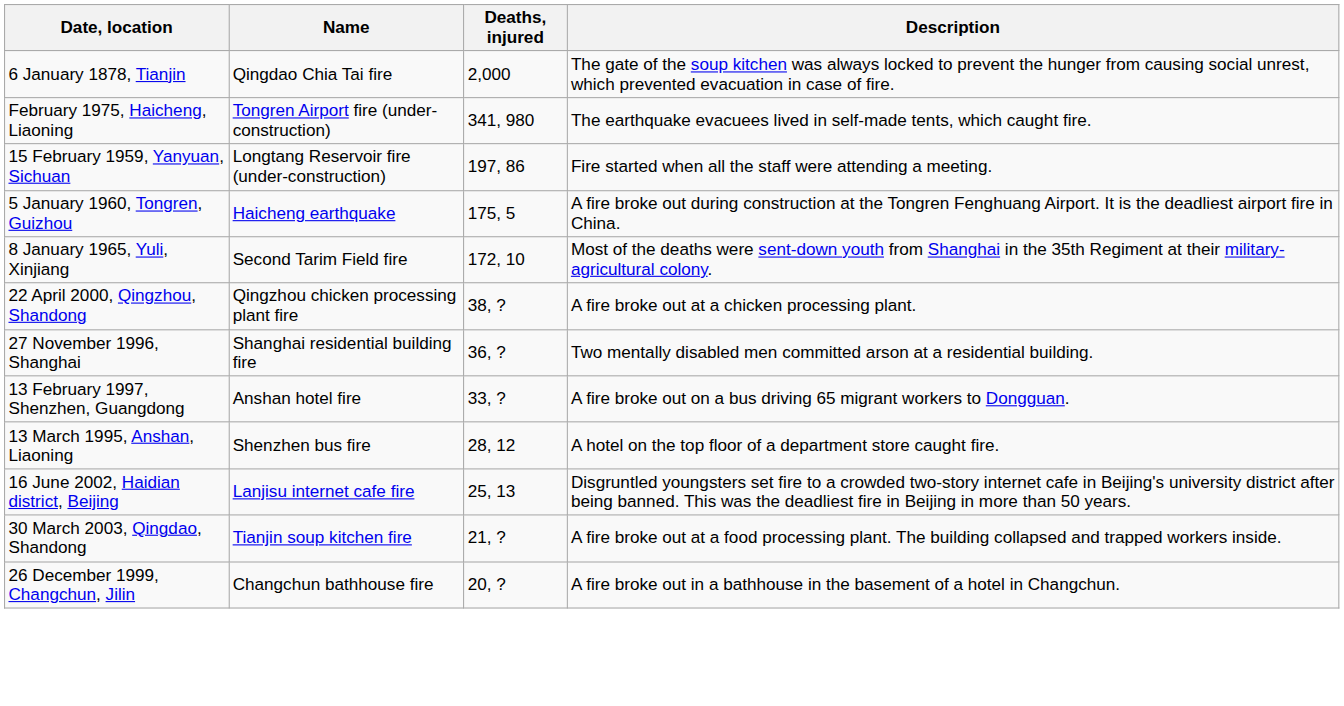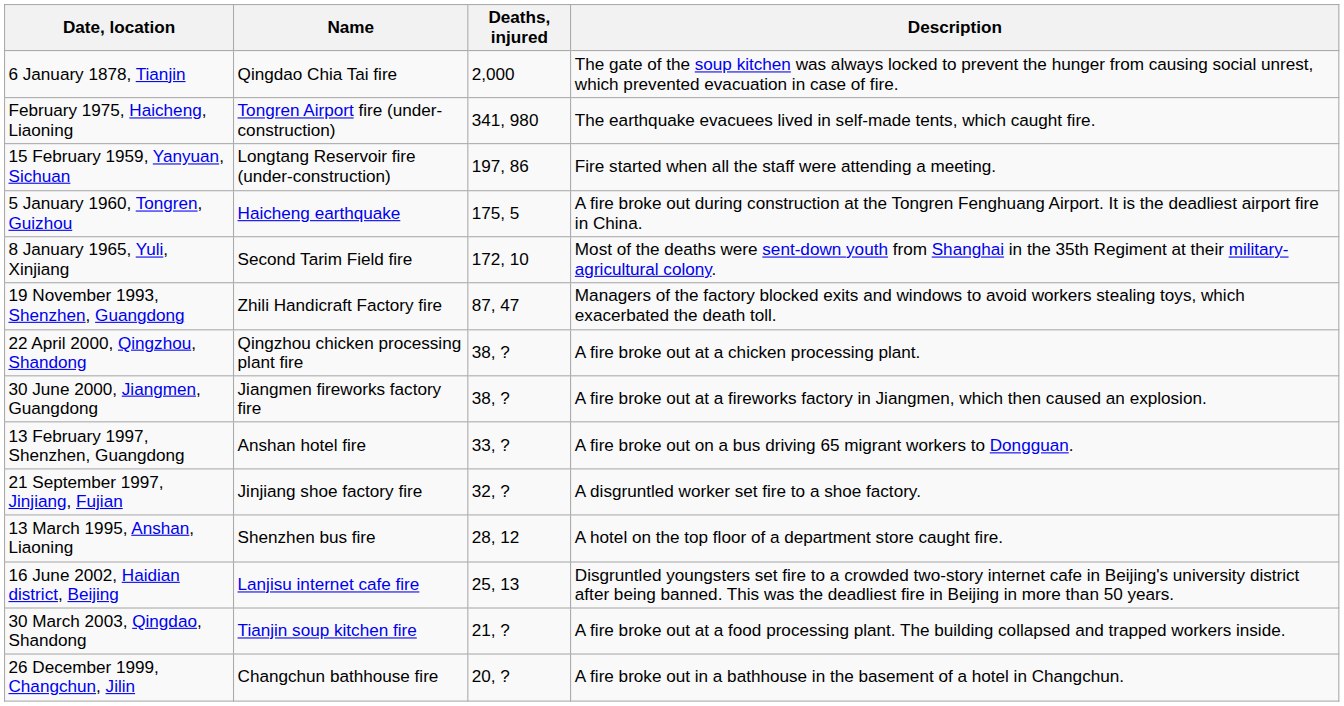+ row: 19 November 1993, Shenzhen, Guangdong | Zhili Handicraft Factory fire | 87, 47 | Managers of the factory blocked exits and windows to avoid workers stealing toys, which exacerbated the death toll.
+ row: 30 June 2000, Jiangmen, Guangdong | Jiangmen fireworks factory fire | 38, ? | A fire broke out at a fireworks factory in Jiangmen, which then caused an explosion.
- row: 27 November 1996, Shanghai | Shanghai residential building fire | 36, ? | Two mentally disabled men committed arson at a residential building.
+ row: 21 September 1997, Jinjiang, Fujian | Jinjiang shoe factory fire | 32, ? | A disgruntled worker set fire to a shoe factory.
